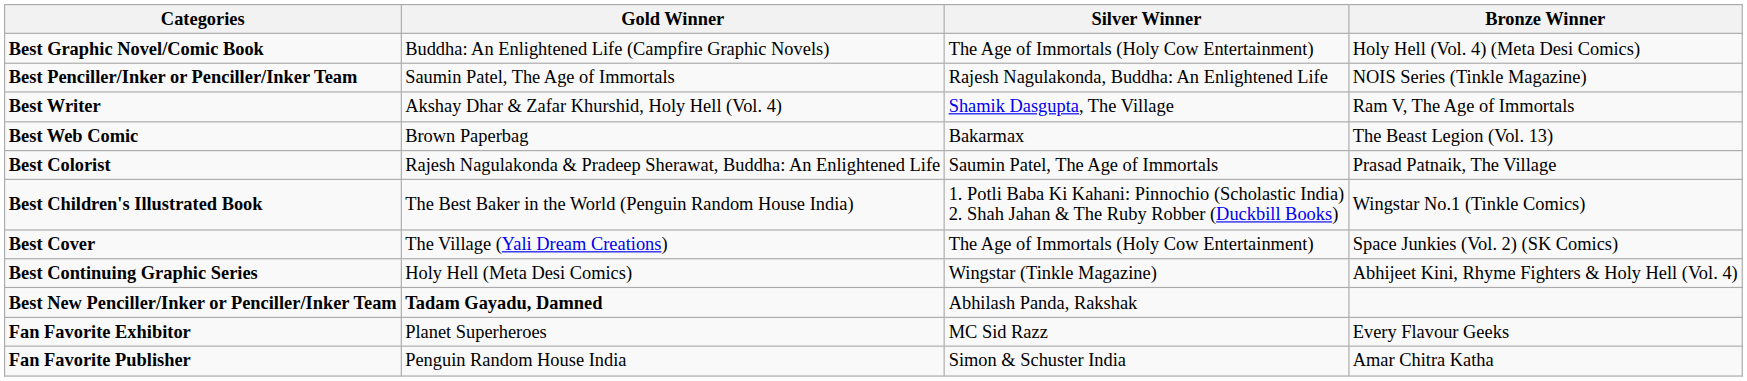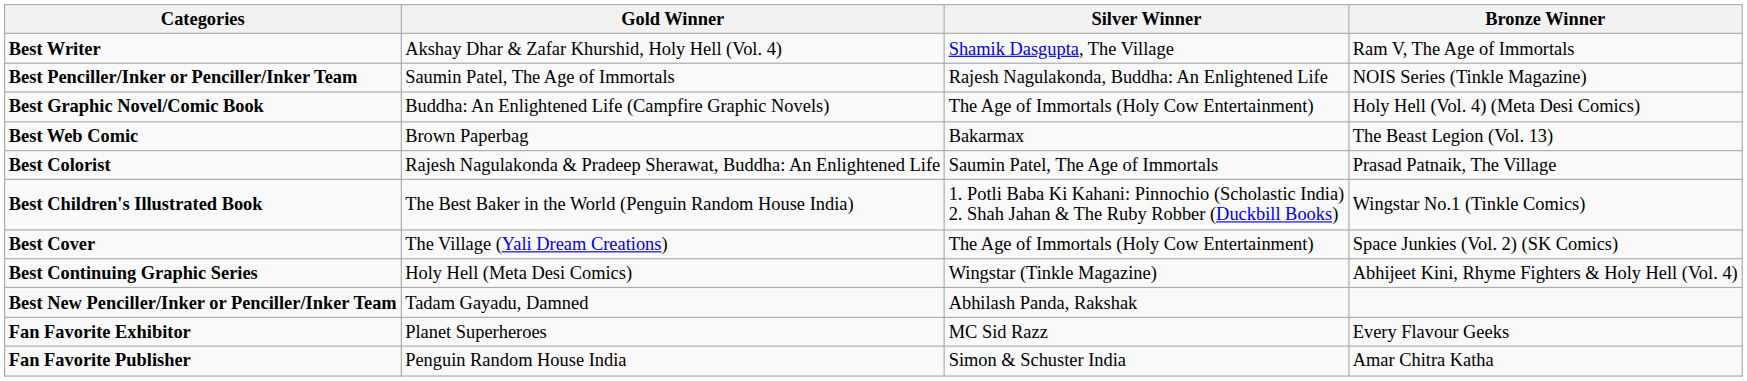rows swapped: Best Graphic Novel/Comic Book <-> Best Writer
Best New Penciller/Inker or Penciller/Inker Team | Gold Winner: bold -> normal
